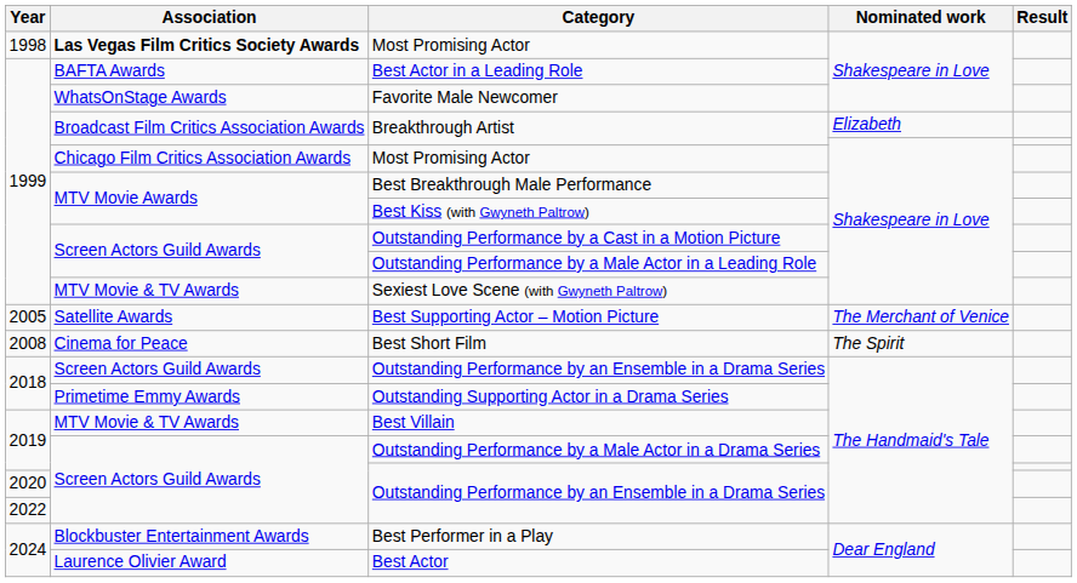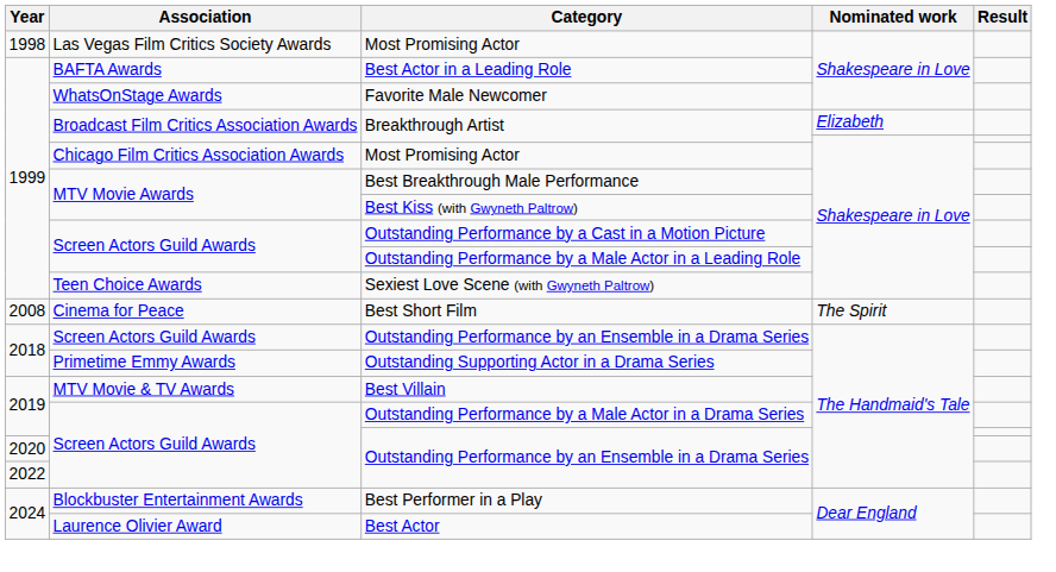1998 / Most Promising Actor | Association: bold -> normal
Sexiest Love Scene (with Gwyneth Paltrow) | Association: MTV Movie & TV Awards -> Teen Choice Awards
- row: 2005 | Satellite Awards | Best Supporting Actor – Motion Picture | The Merchant of Venice
